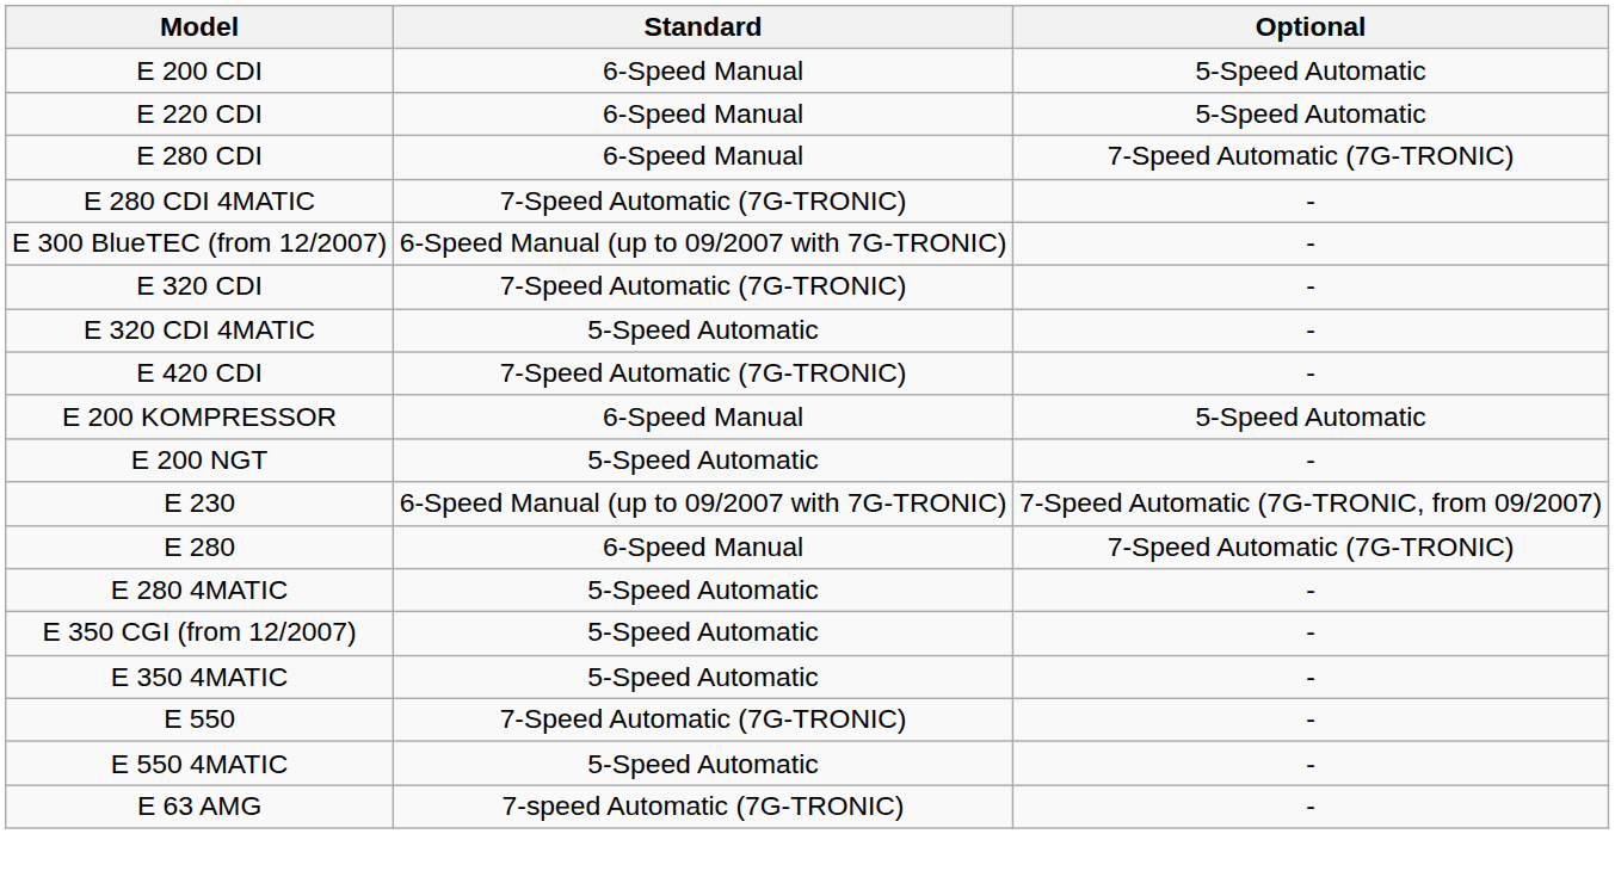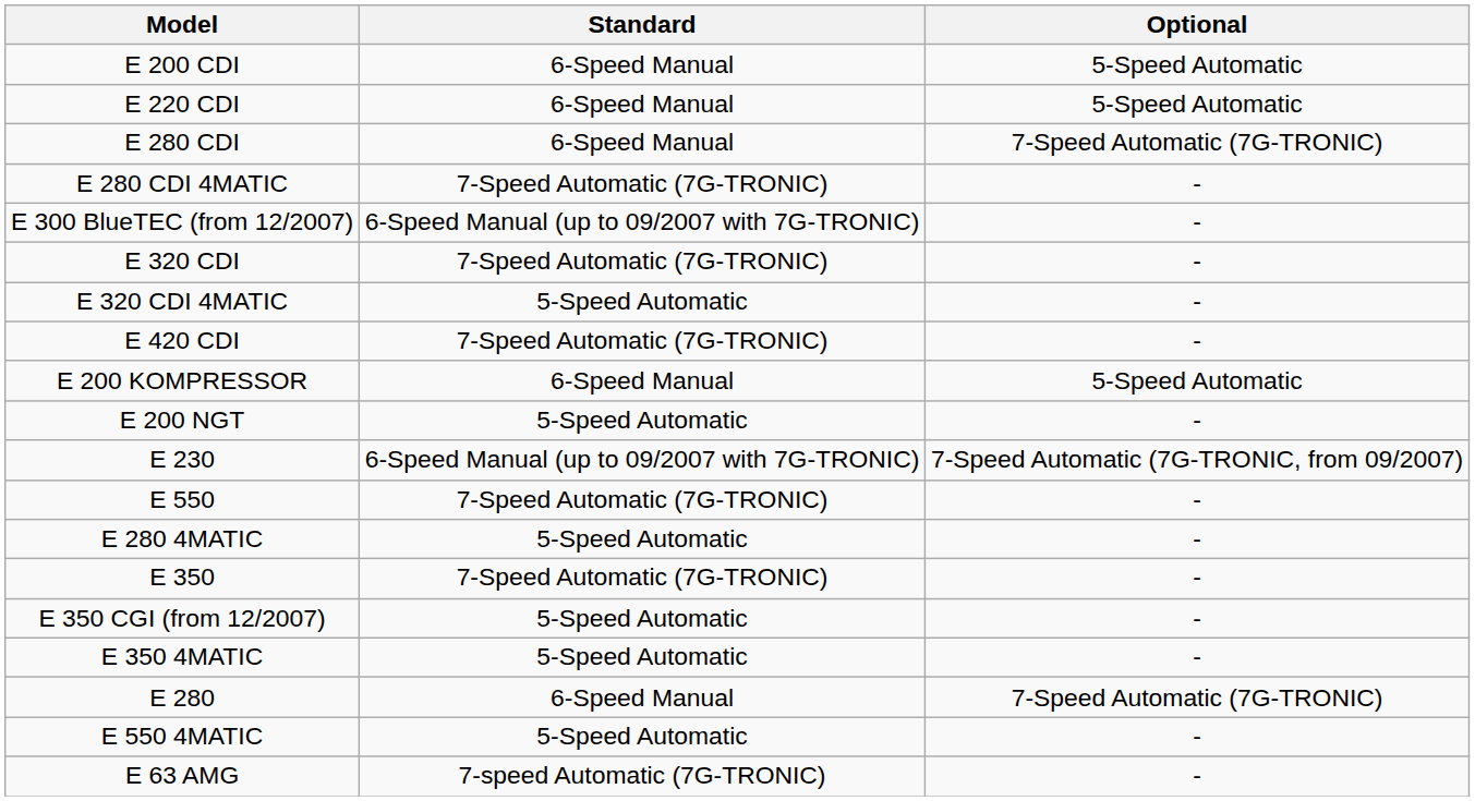rows swapped: E 280 <-> E 550
+ row: E 350 | 7-Speed Automatic (7G-TRONIC) | -
